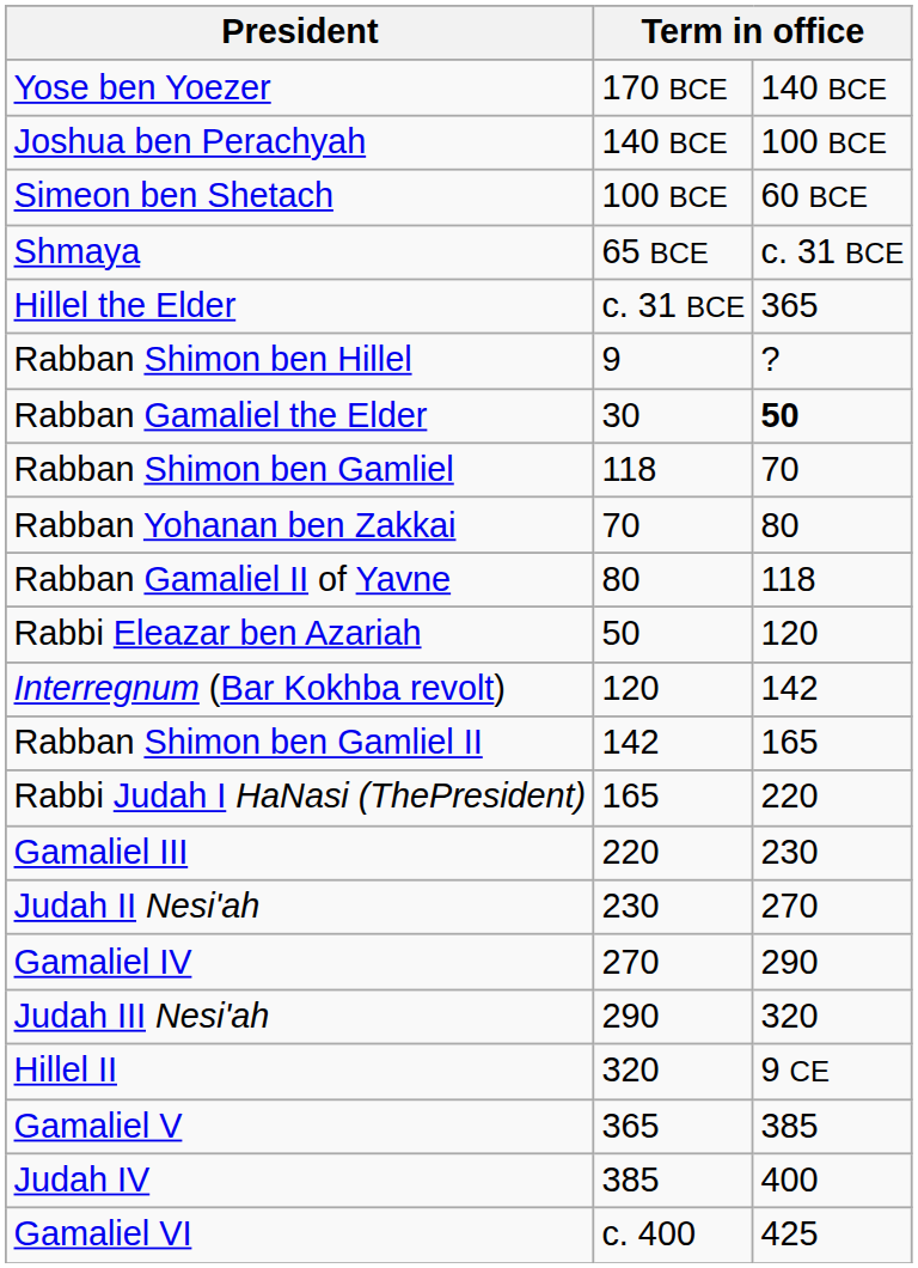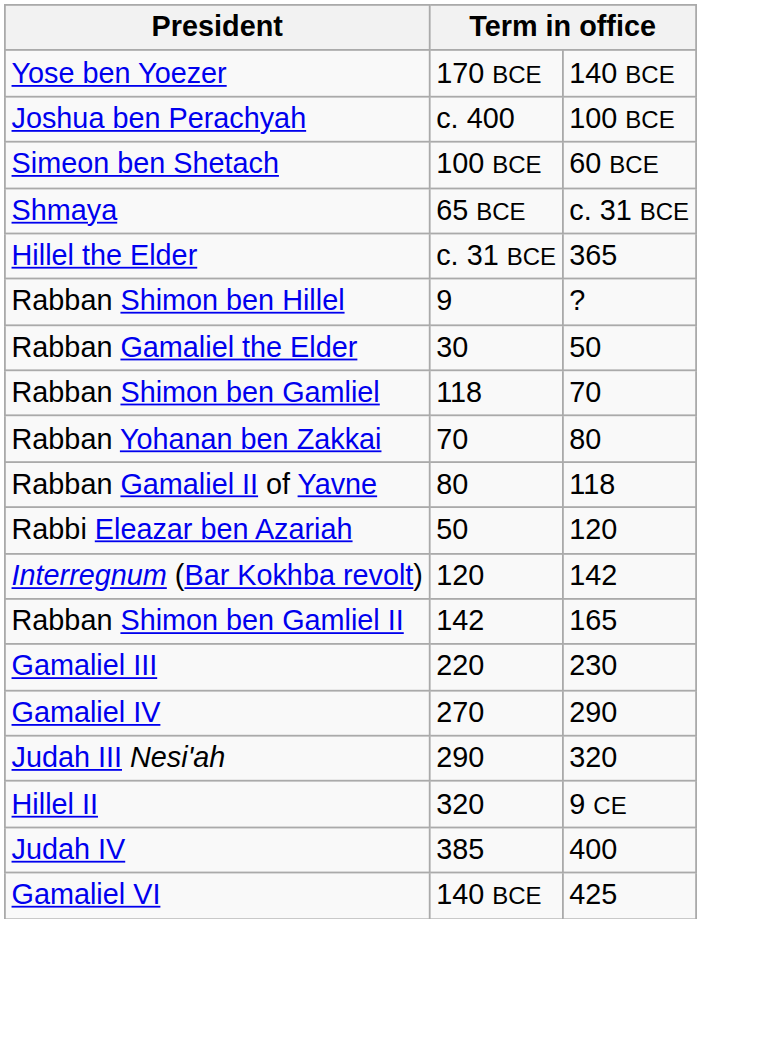Joshua ben Perachyah | column 2: 140 BCE -> c. 400
Rabban Gamaliel the Elder | column 3: bold -> normal
- row: Rabbi Judah I HaNasi (ThePresident) | 165 | 220
- row: Judah II Nesi'ah | 230 | 270
- row: Gamaliel V | 365 | 385
Gamaliel VI | column 2: c. 400 -> 140 BCE
